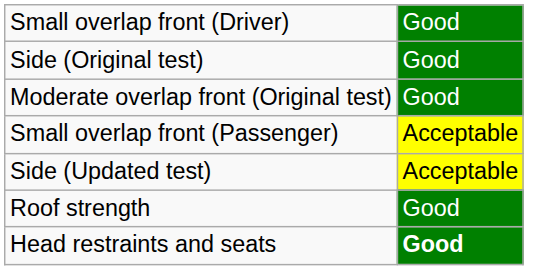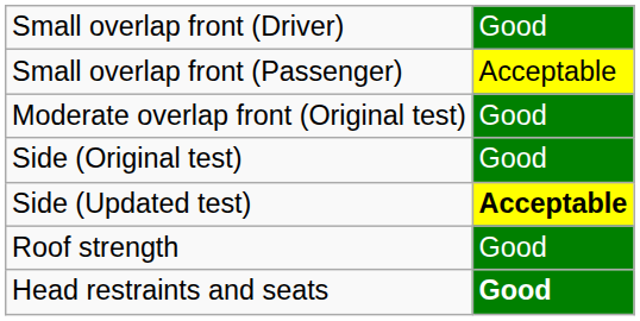rows swapped: Small overlap front (Passenger) <-> Side (Original test)
Side (Updated test) | column 2: normal -> bold
